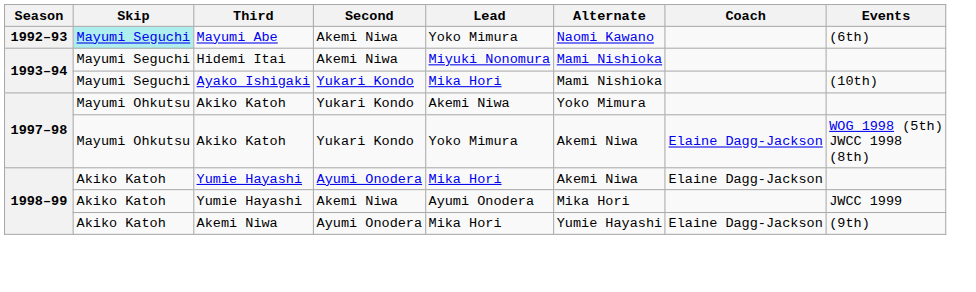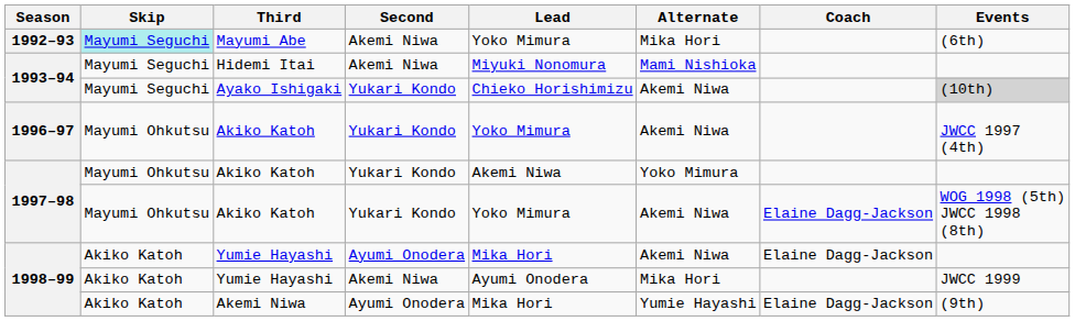Mayumi Abe | Alternate: Naomi Kawano -> Mika Hori
Ayako Ishigaki | Lead: Mika Hori -> Chieko Horishimizu
Ayako Ishigaki | Alternate: Mami Nishioka -> Akemi Niwa
Ayako Ishigaki | Events: no background -> lightgrey background
+ row: 1996–97 | Mayumi Ohkutsu | Akiko Katoh | Yukari Kondo | Yoko Mimura | Akemi Niwa | JWCC 1997 (4th)
